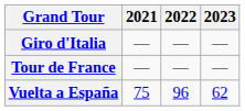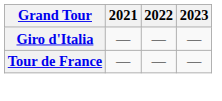- row: Vuelta a España | 75 | 96 | 62
